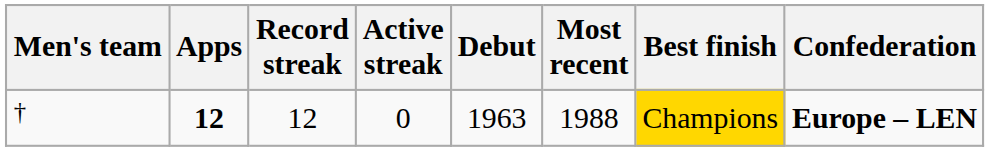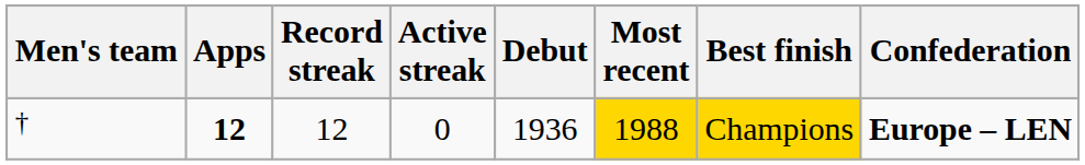† | Debut: 1963 -> 1936
† | Most recent: no background -> gold background
